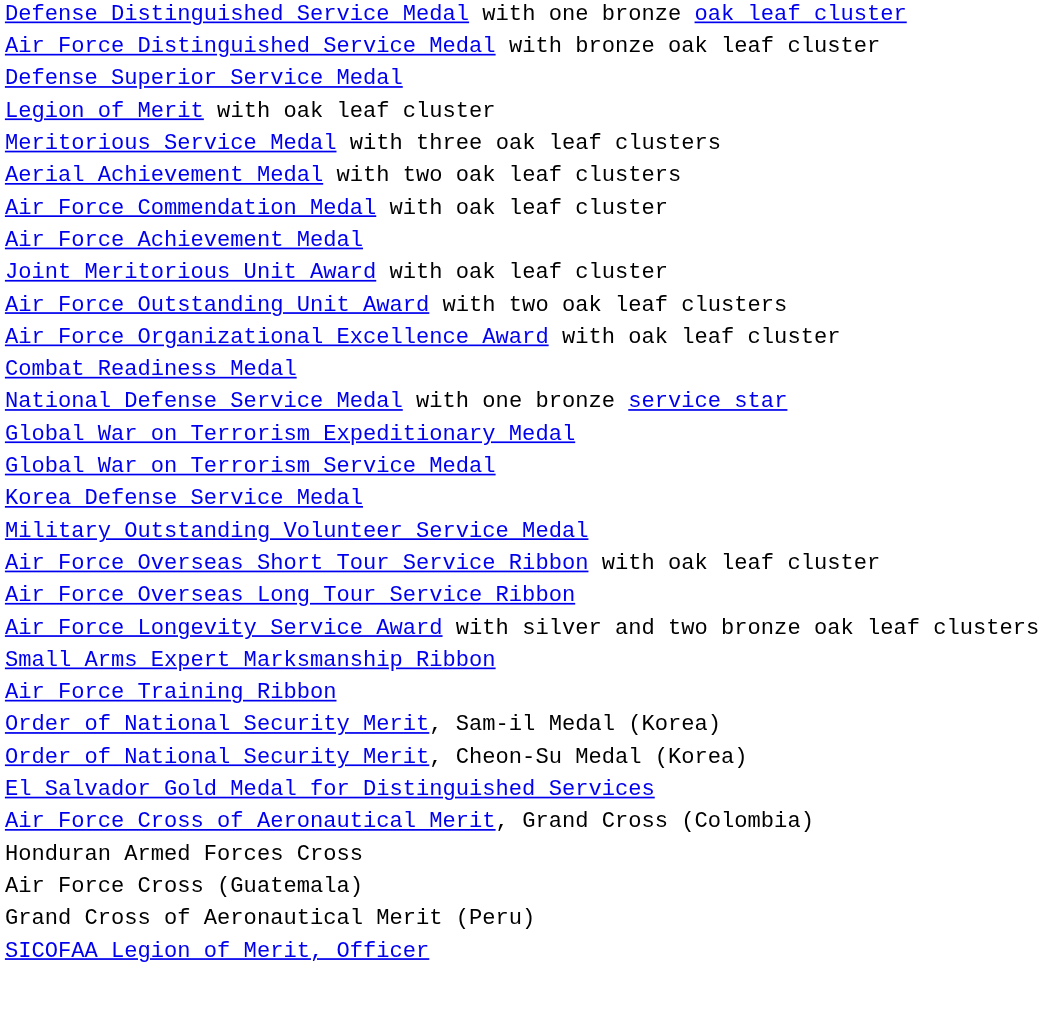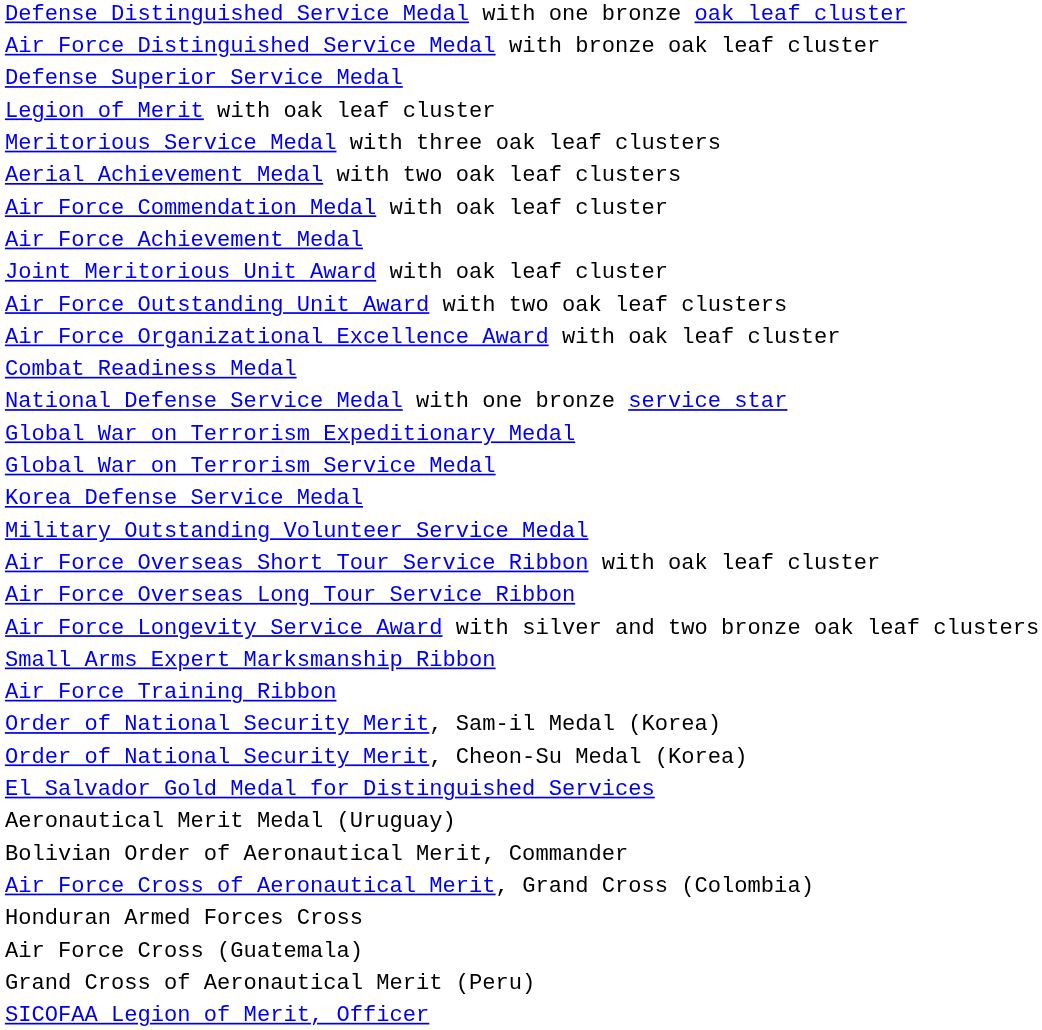+ row: Aeronautical Merit Medal (Uruguay)
+ row: Bolivian Order of Aeronautical Merit, Commander
